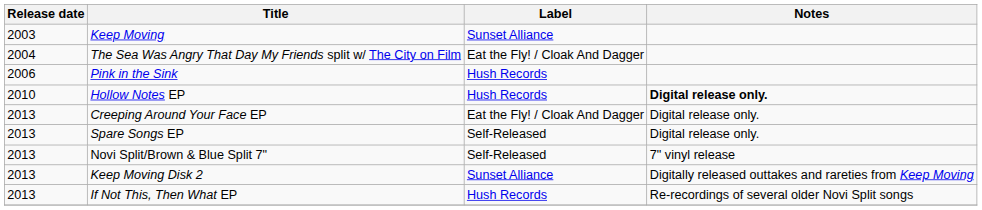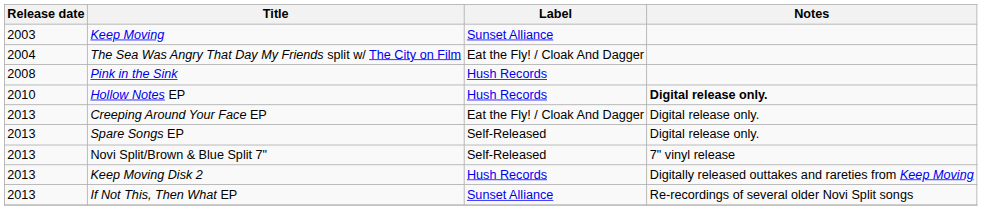Pink in the Sink | Release date: 2006 -> 2008
Keep Moving Disk 2 | Label: Sunset Alliance -> Hush Records
If Not This, Then What EP | Label: Hush Records -> Sunset Alliance
